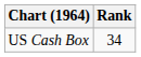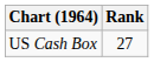US Cash Box | Rank: 34 -> 27
